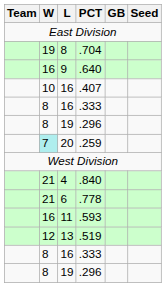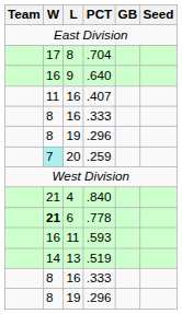.704 | W: 19 -> 17
.407 | W: 10 -> 11
.778 | W: normal -> bold
.519 | W: 12 -> 14
